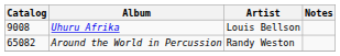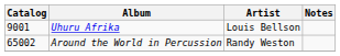Uhuru Afrika | Catalog: 9008 -> 9001
Around the World in Percussion | Catalog: 65082 -> 65002
